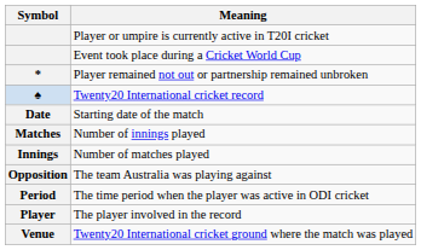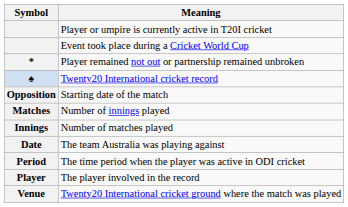Starting date of the match | Symbol: Date -> Opposition
The team Australia was playing against | Symbol: Opposition -> Date
